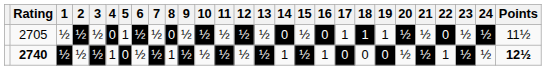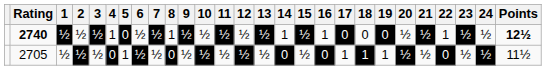rows swapped: 2740 <-> 2705
